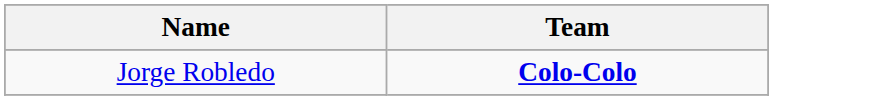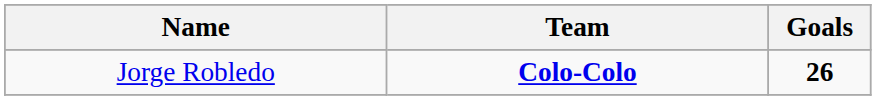+ column: Goals | 26
